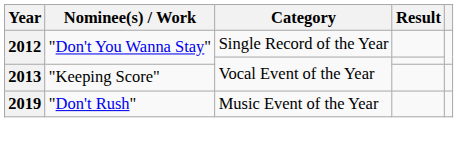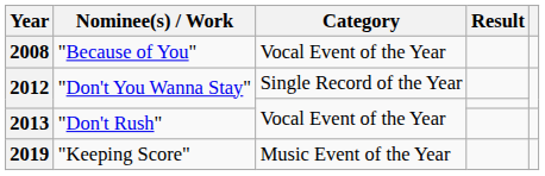+ row: 2008 | "Because of You" | Vocal Event of the Year
2013 | Nominee(s) / Work: "Keeping Score" -> "Don't Rush"
2019 | Nominee(s) / Work: "Don't Rush" -> "Keeping Score"
